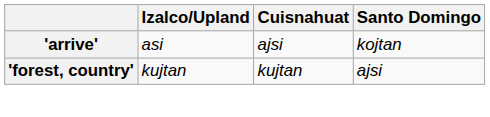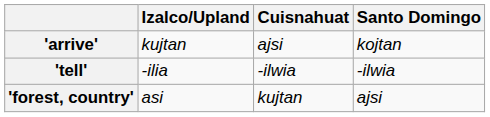'arrive' | Izalco/Upland: asi -> kujtan
+ row: 'tell' | -ilia | -ilwia | -ilwia
'forest, country' | Izalco/Upland: kujtan -> asi
